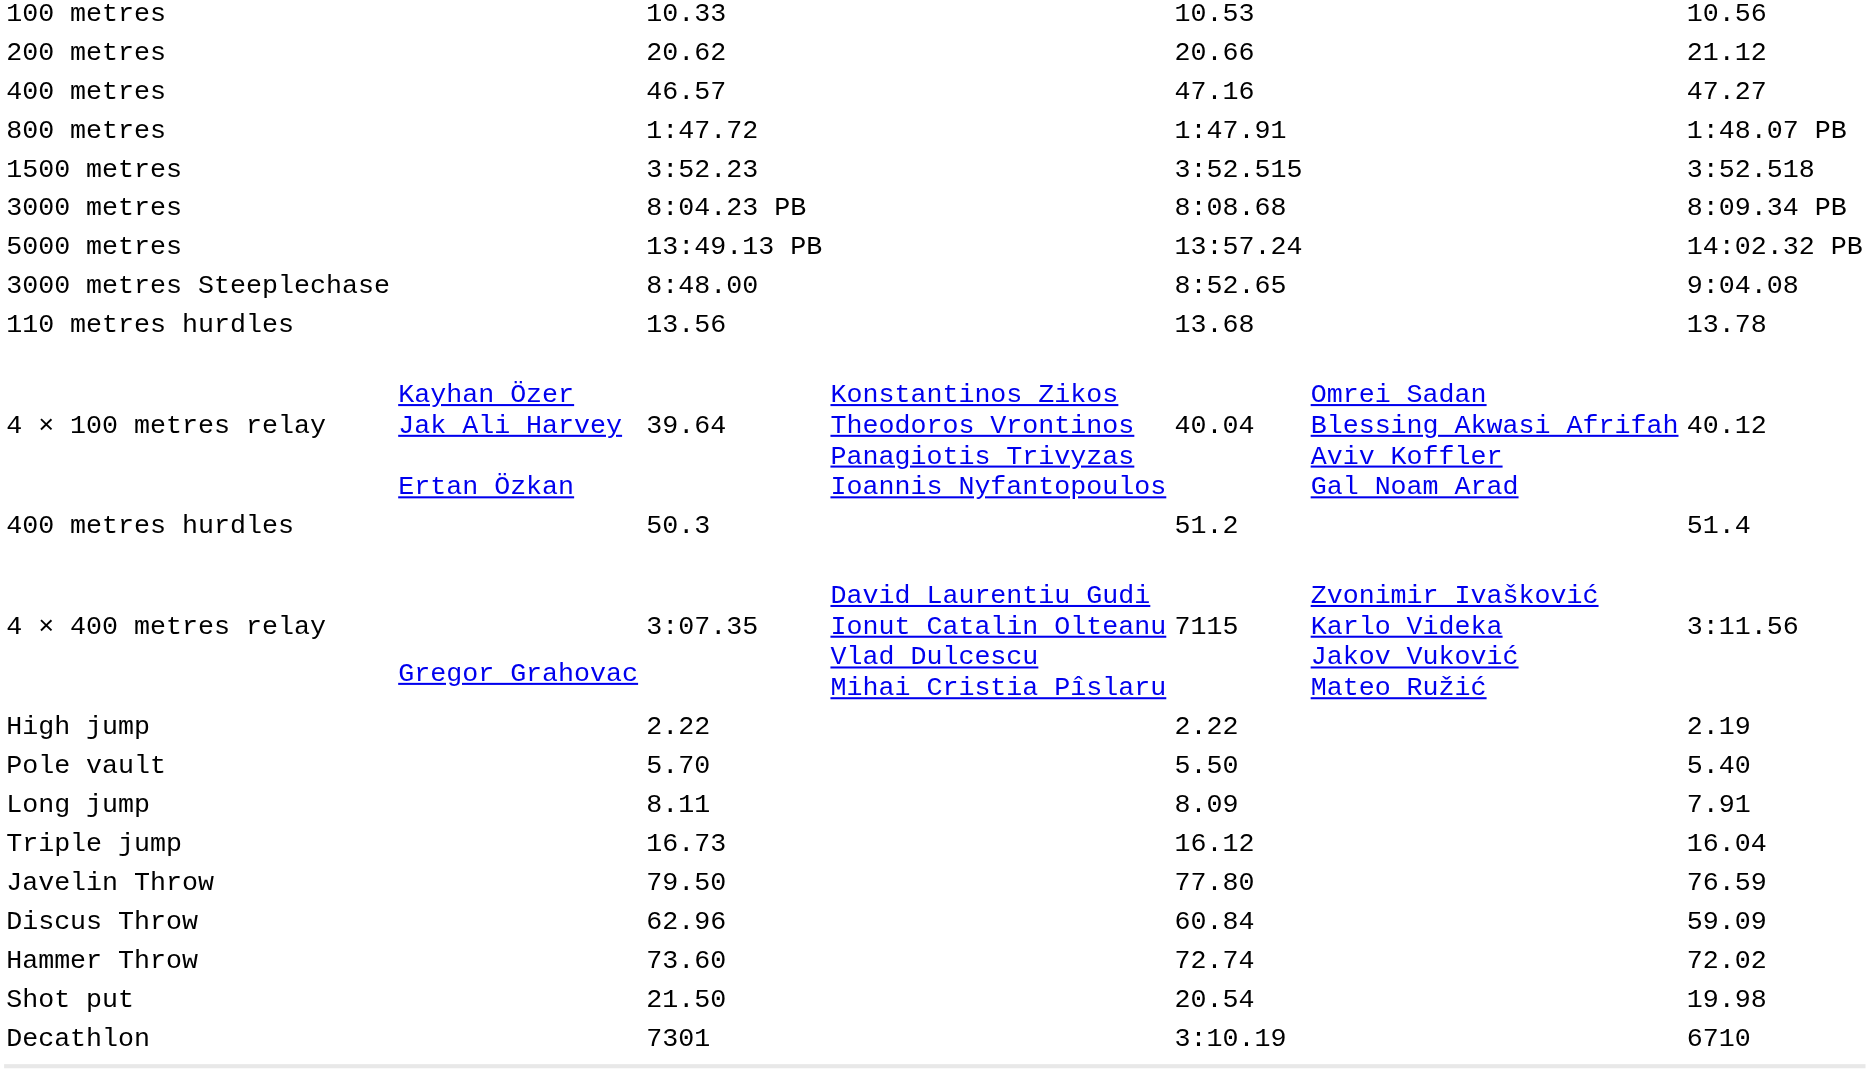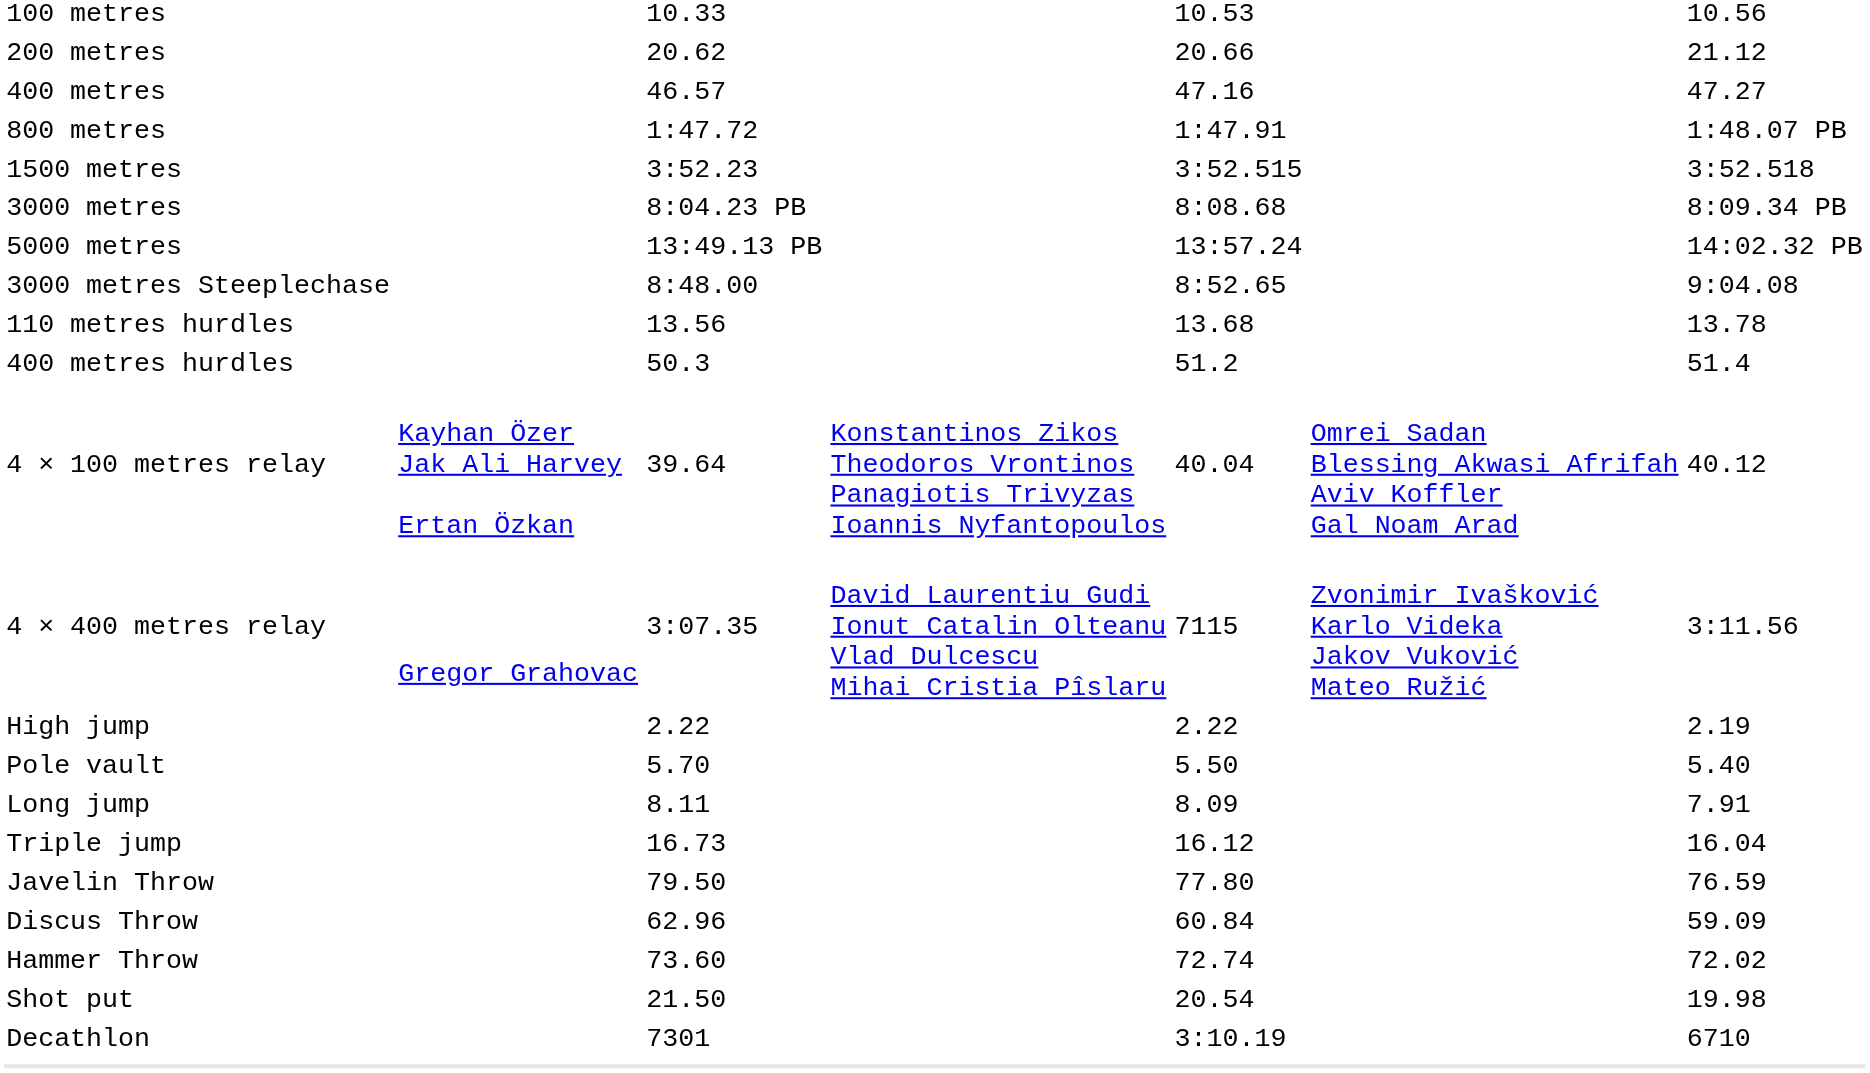rows swapped: 400 metres hurdles <-> 4 × 100 metres relay
